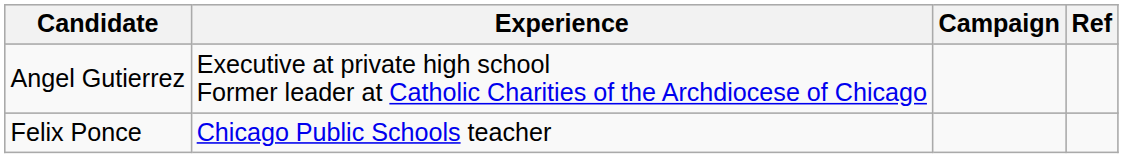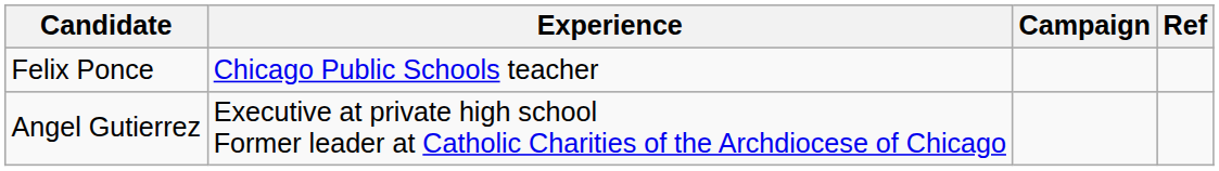rows swapped: Angel Gutierrez <-> Felix Ponce
